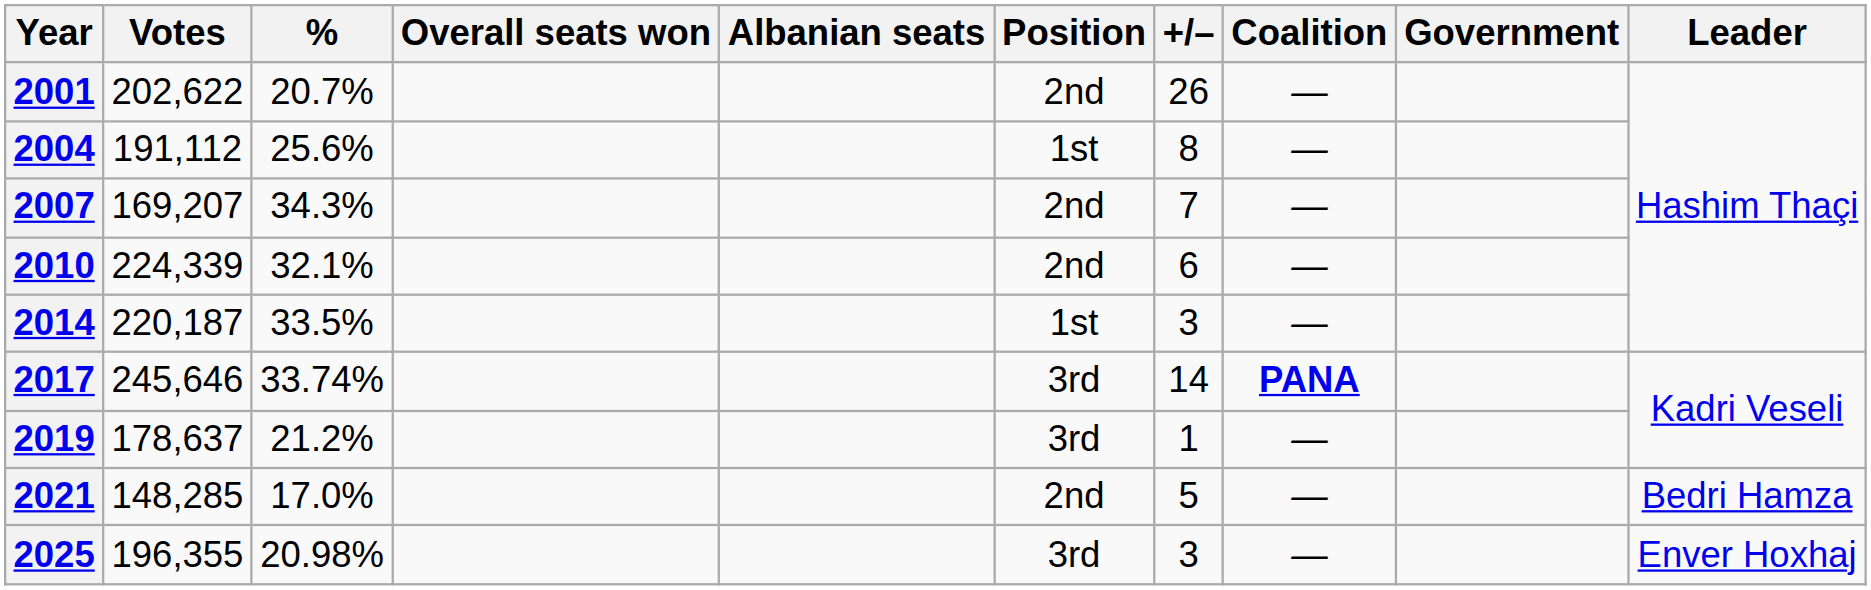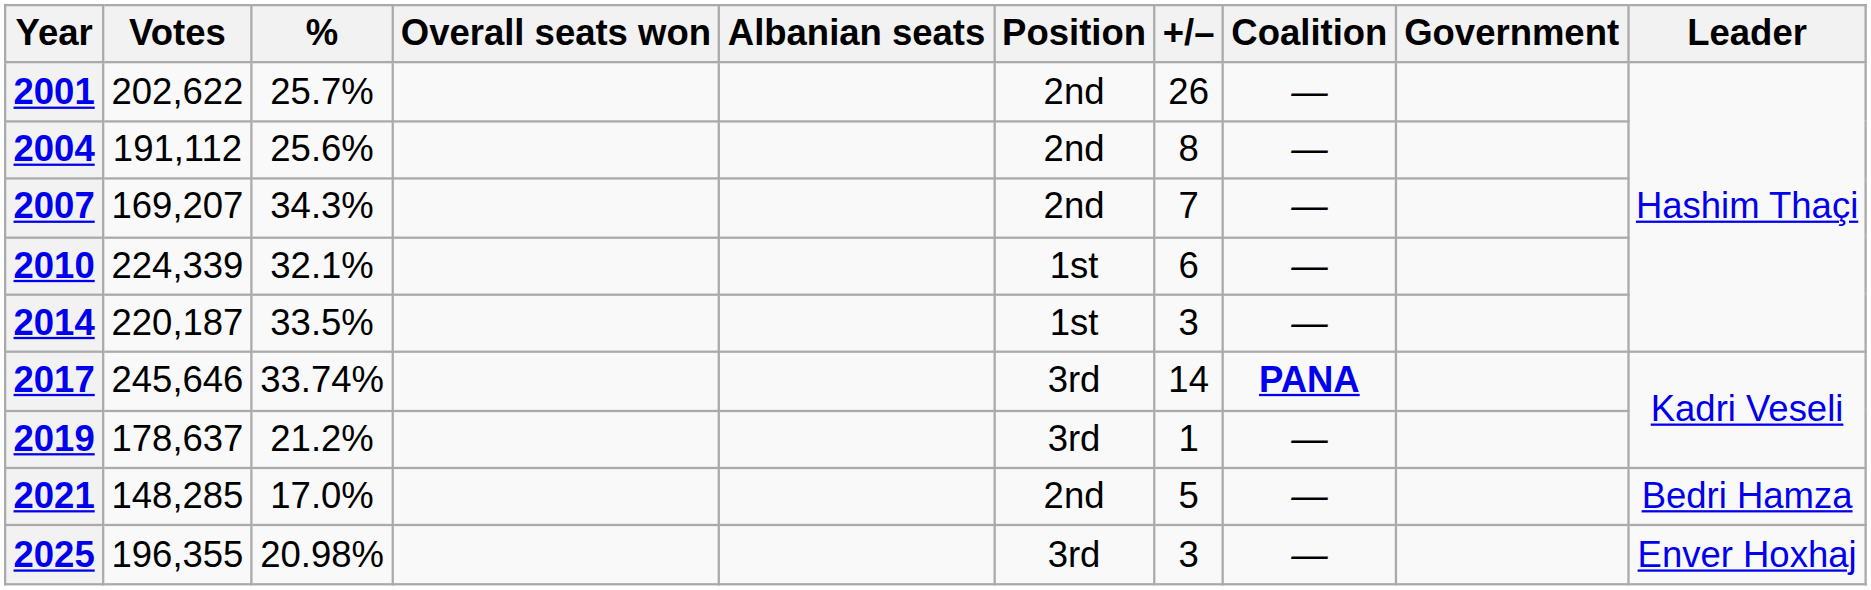2001 | %: 20.7% -> 25.7%
2004 | Position: 1st -> 2nd
2010 | Position: 2nd -> 1st
